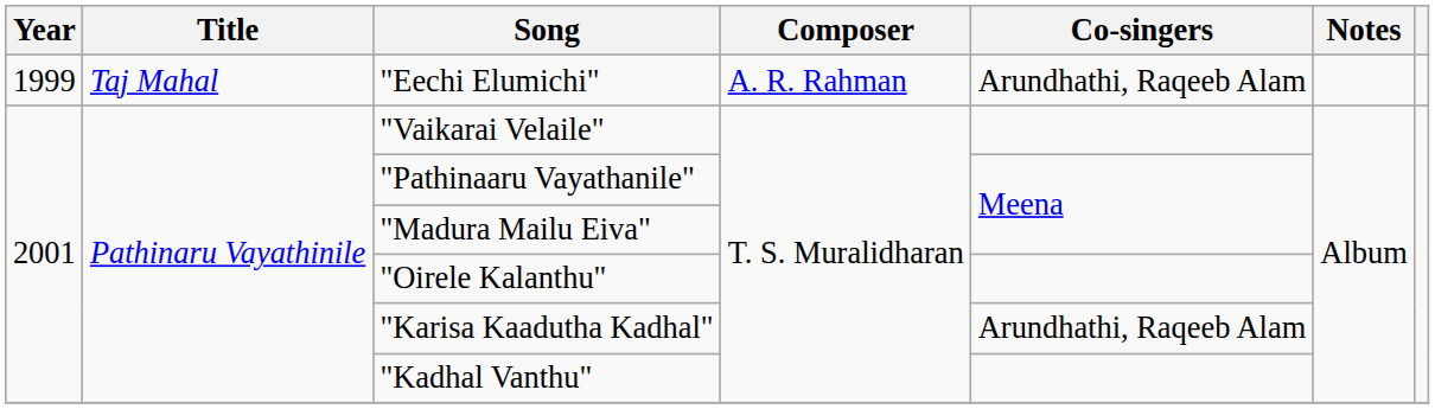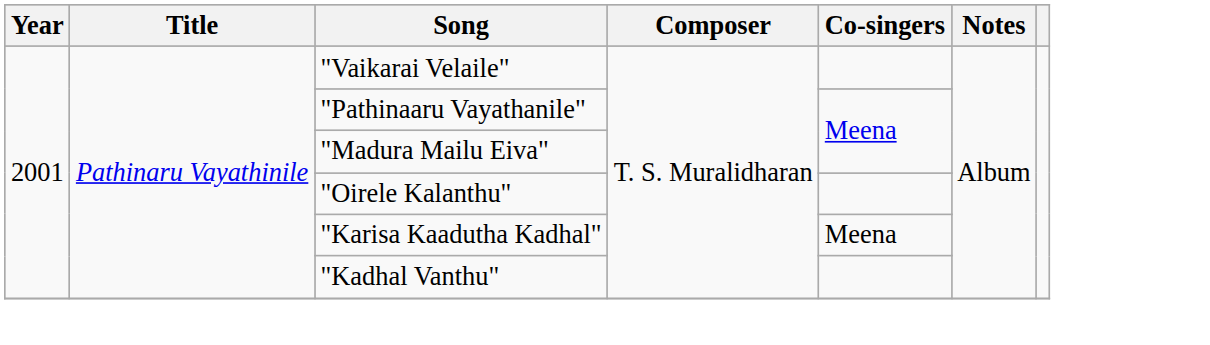- row: 1999 | Taj Mahal | "Eechi Elumichi" | A. R. Rahman | Arundhathi, Raqeeb Alam
"Karisa Kaadutha Kadhal" | Co-singers: Arundhathi, Raqeeb Alam -> Meena
